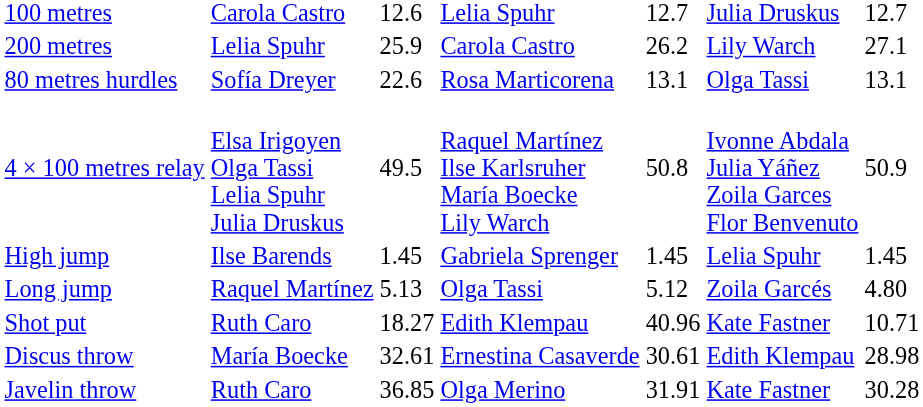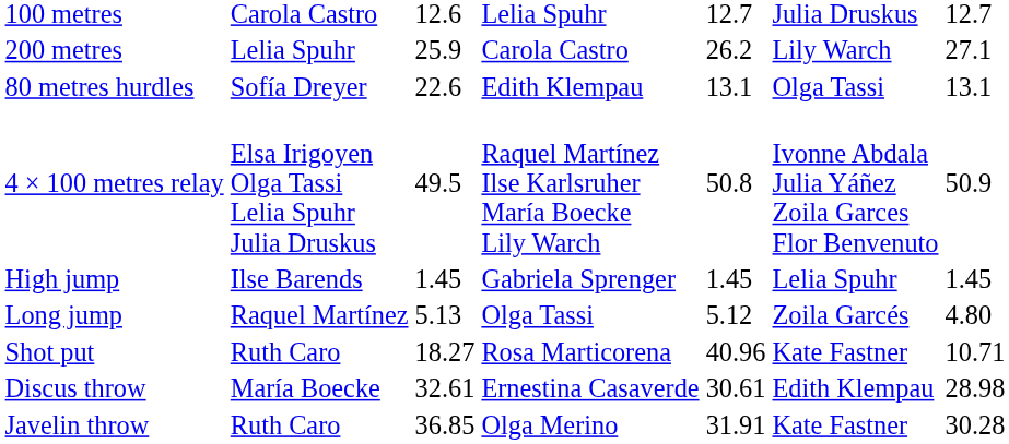80 metres hurdles | column 4: Rosa Marticorena -> Edith Klempau
Shot put | column 4: Edith Klempau -> Rosa Marticorena
